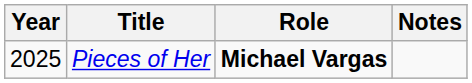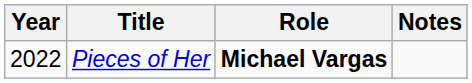Pieces of Her | Year: 2025 -> 2022
